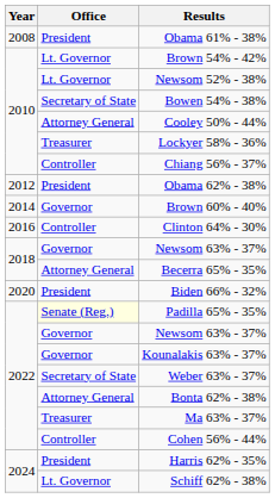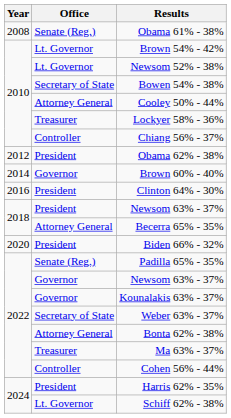Obama 61% - 38% | Office: President -> Senate (Reg.)
Clinton 64% - 30% | Office: Controller -> President
2018 / Newsom 63% - 37% | Office: Governor -> President
Padilla 65% - 35% | Office: lightyellow background -> no background
